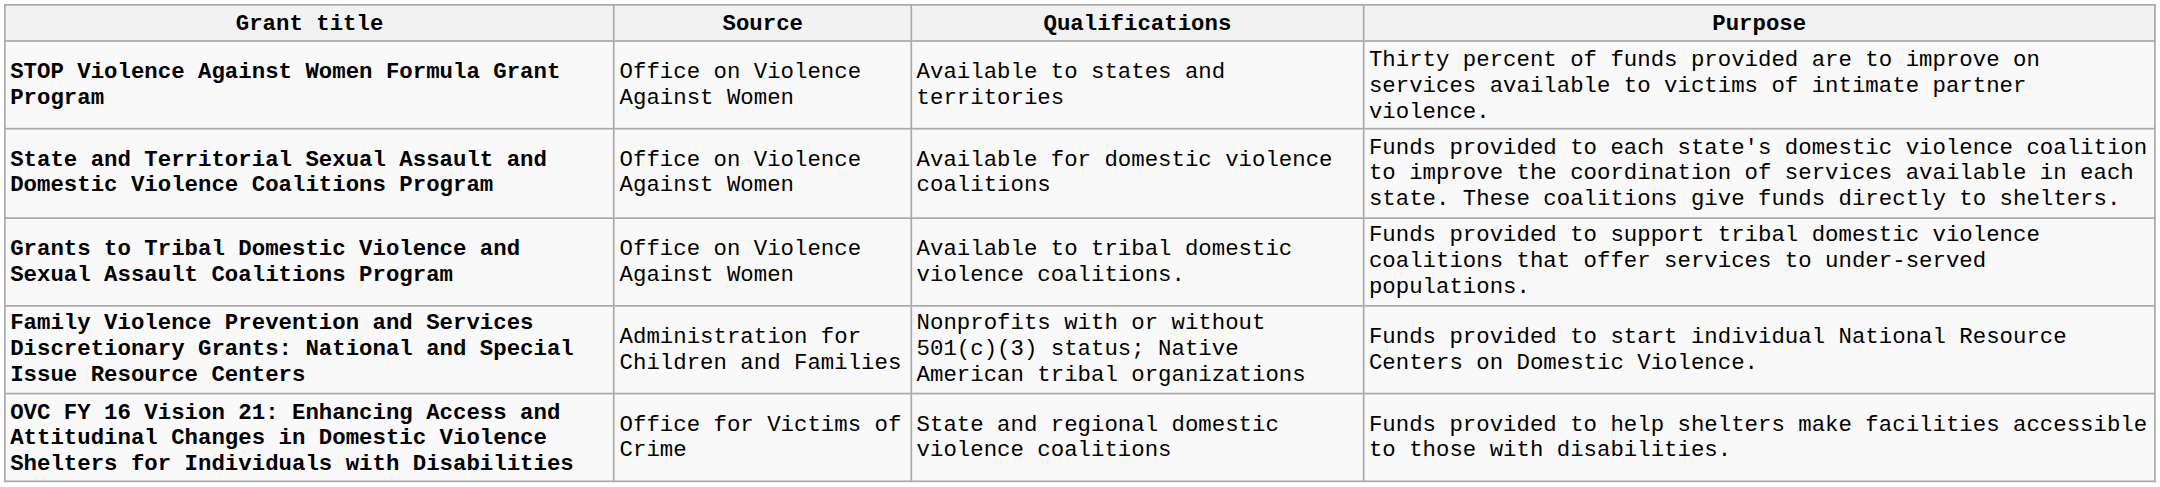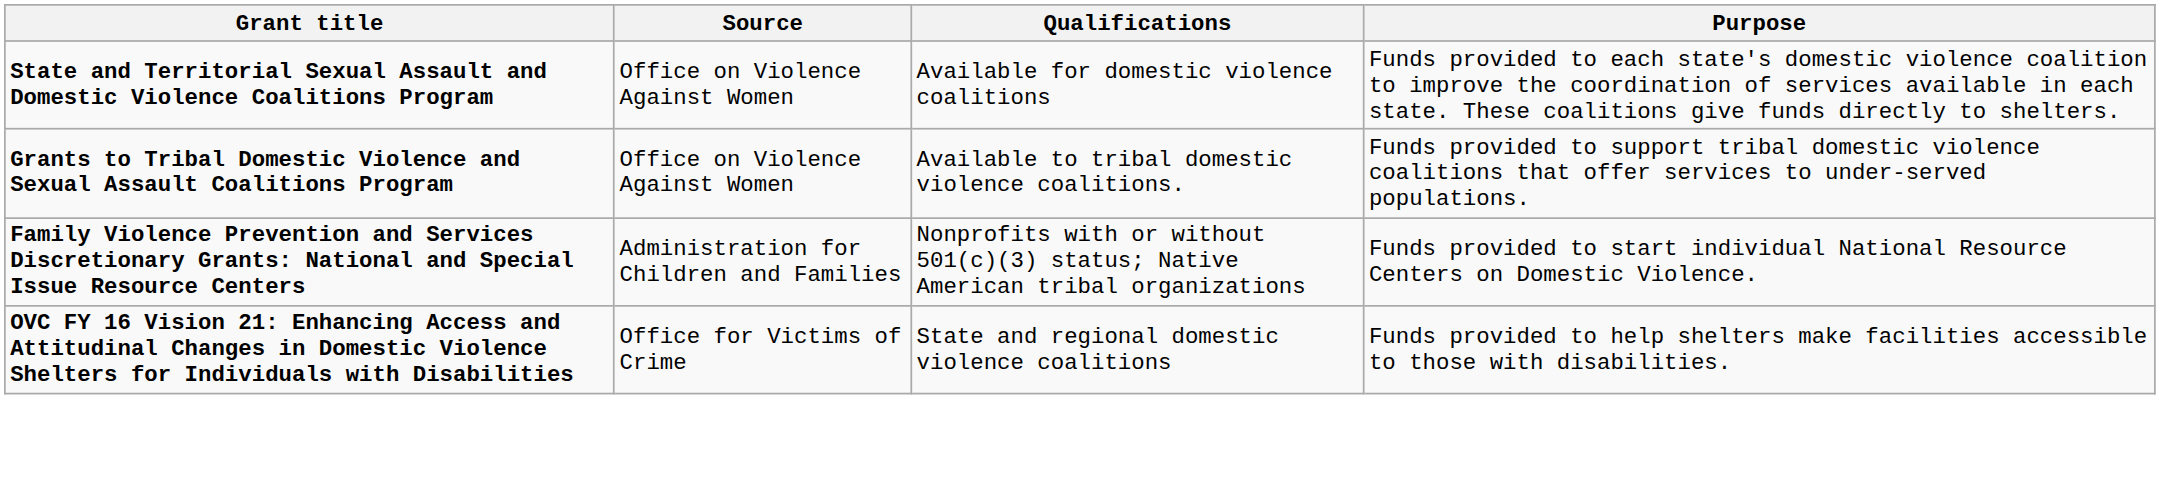- row: STOP Violence Against Women Formula Grant Program | Office on Violence Against Women | Available to states and territories | Thirty percent of funds provided are to improve on services available to victims of intimate partner violence.
